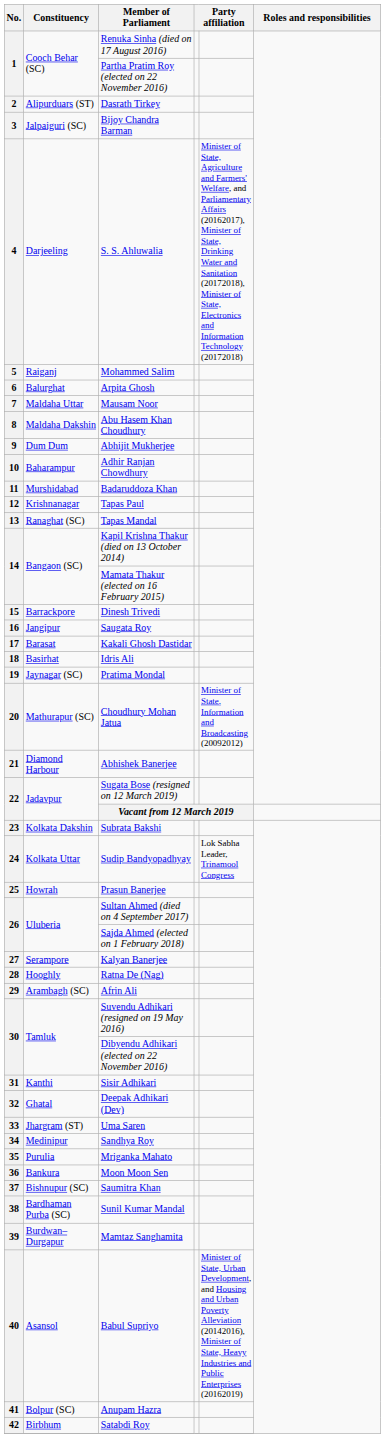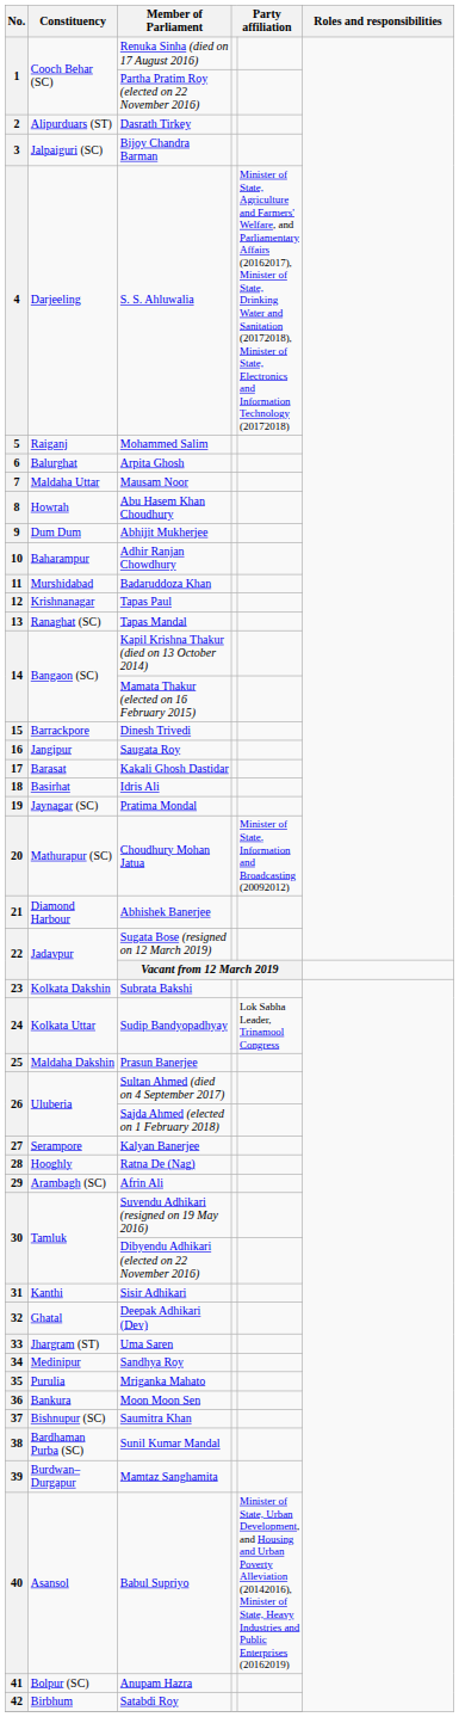Abu Hasem Khan Choudhury | Constituency: Maldaha Dakshin -> Howrah
Prasun Banerjee | Constituency: Howrah -> Maldaha Dakshin
